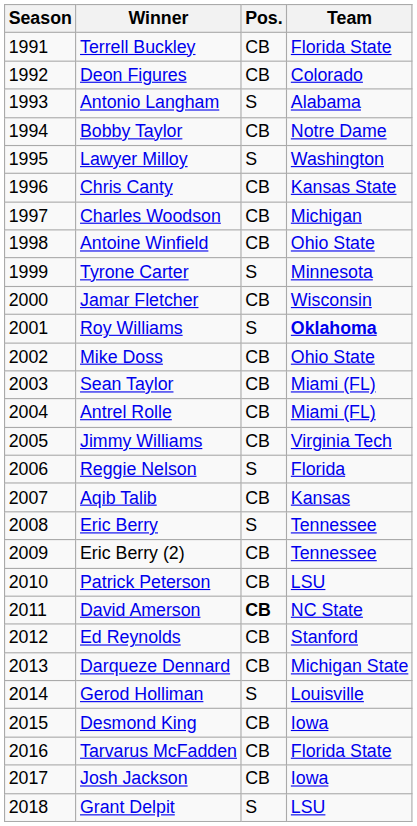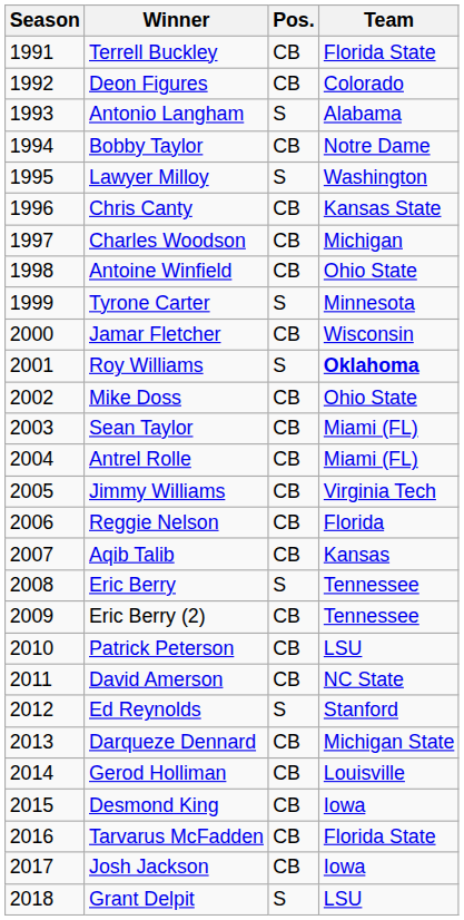Reggie Nelson | Pos.: S -> CB
David Amerson | Pos.: bold -> normal
Ed Reynolds | Pos.: CB -> S
Gerod Holliman | Pos.: S -> CB
